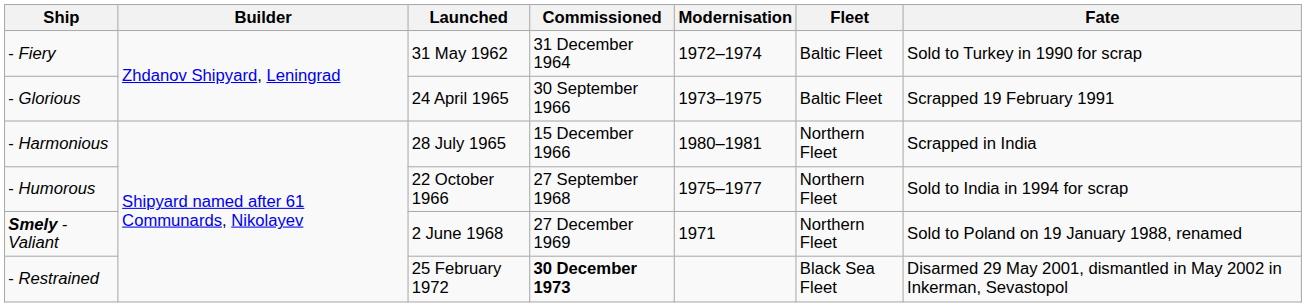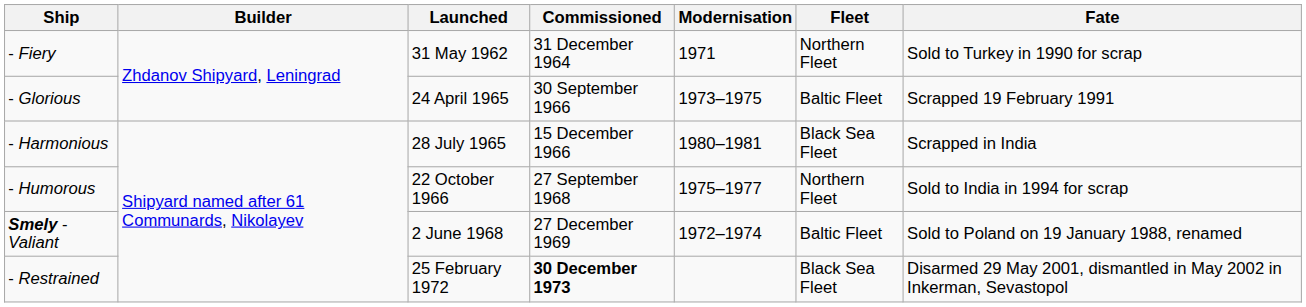- Fiery | Modernisation: 1972–1974 -> 1971
- Fiery | Fleet: Baltic Fleet -> Northern Fleet
- Harmonious | Fleet: Northern Fleet -> Black Sea Fleet
Smely - Valiant | Modernisation: 1971 -> 1972–1974
Smely - Valiant | Fleet: Northern Fleet -> Baltic Fleet
